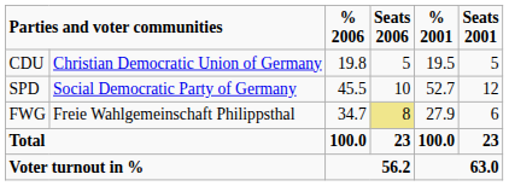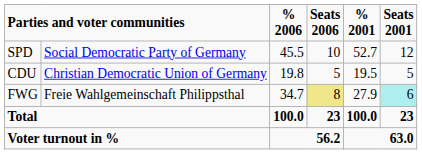rows swapped: CDU <-> SPD
FWG | Seats 2001: no background -> paleturquoise background
